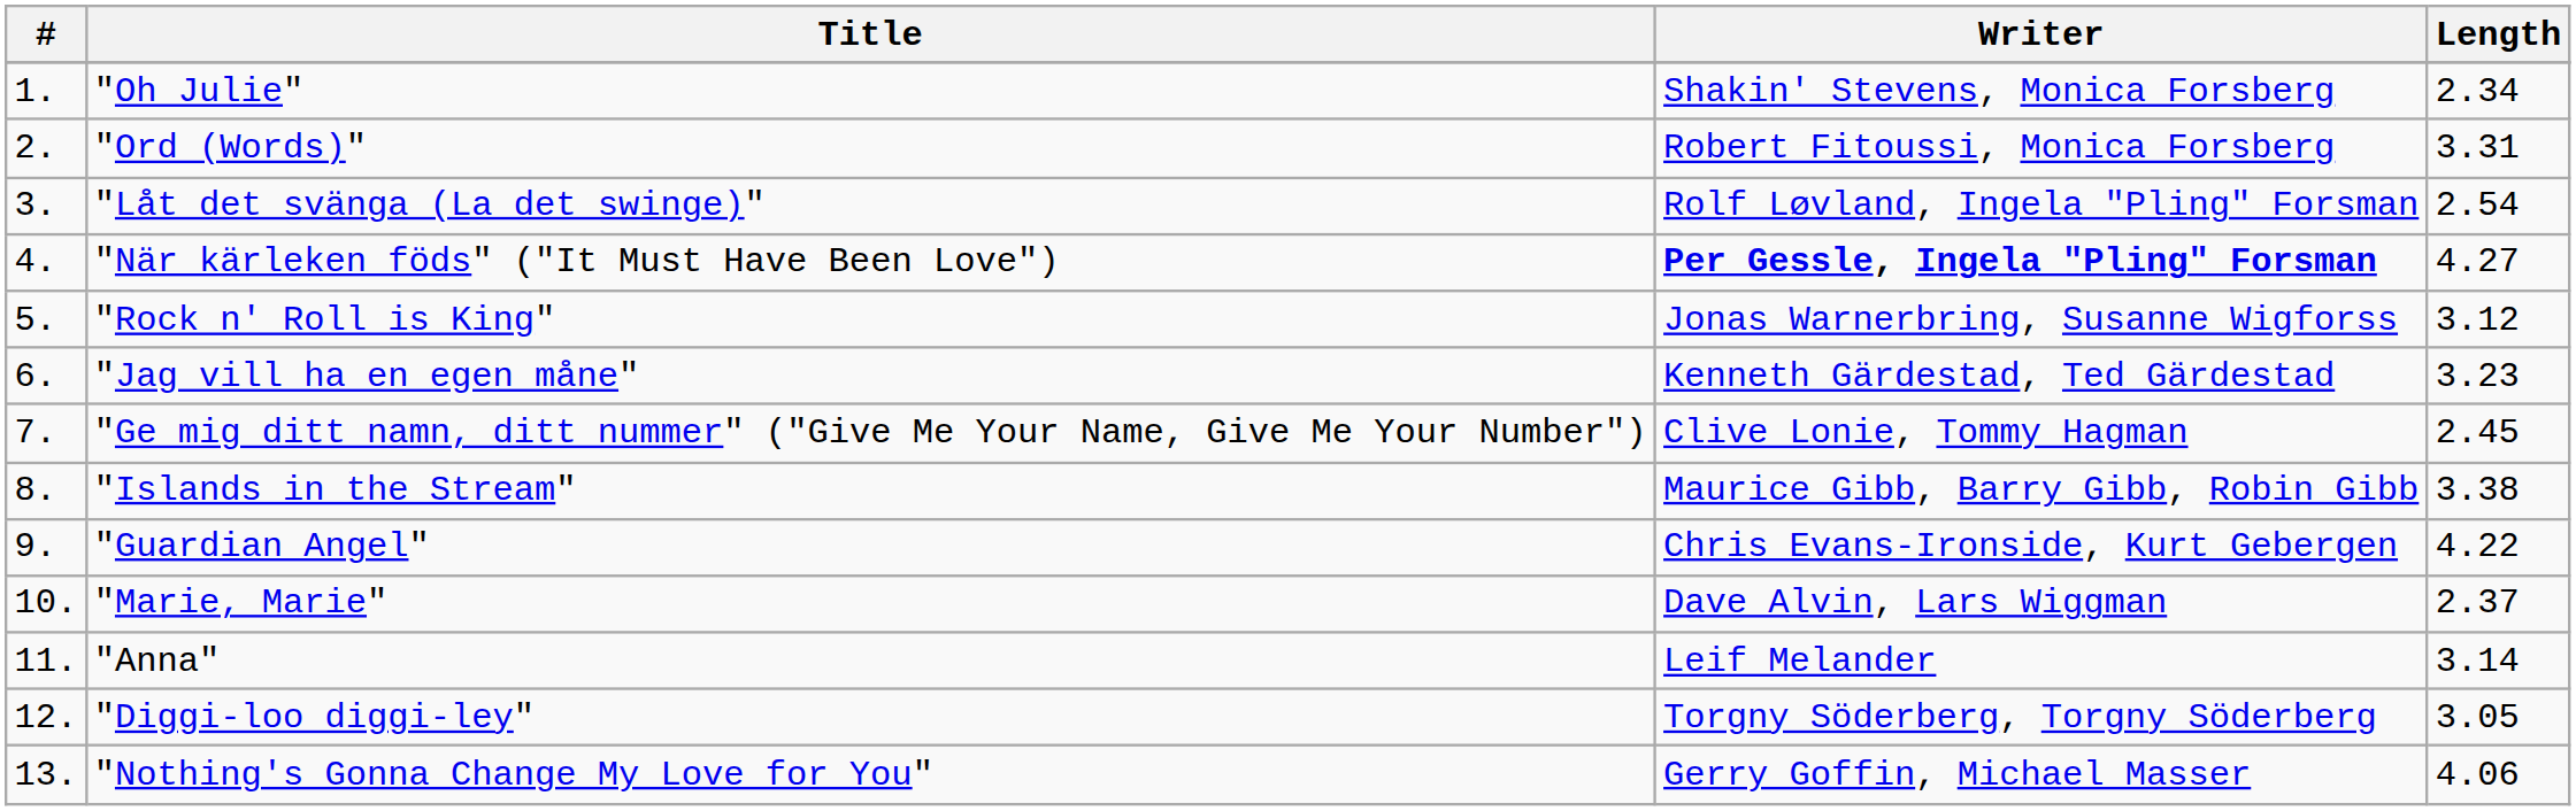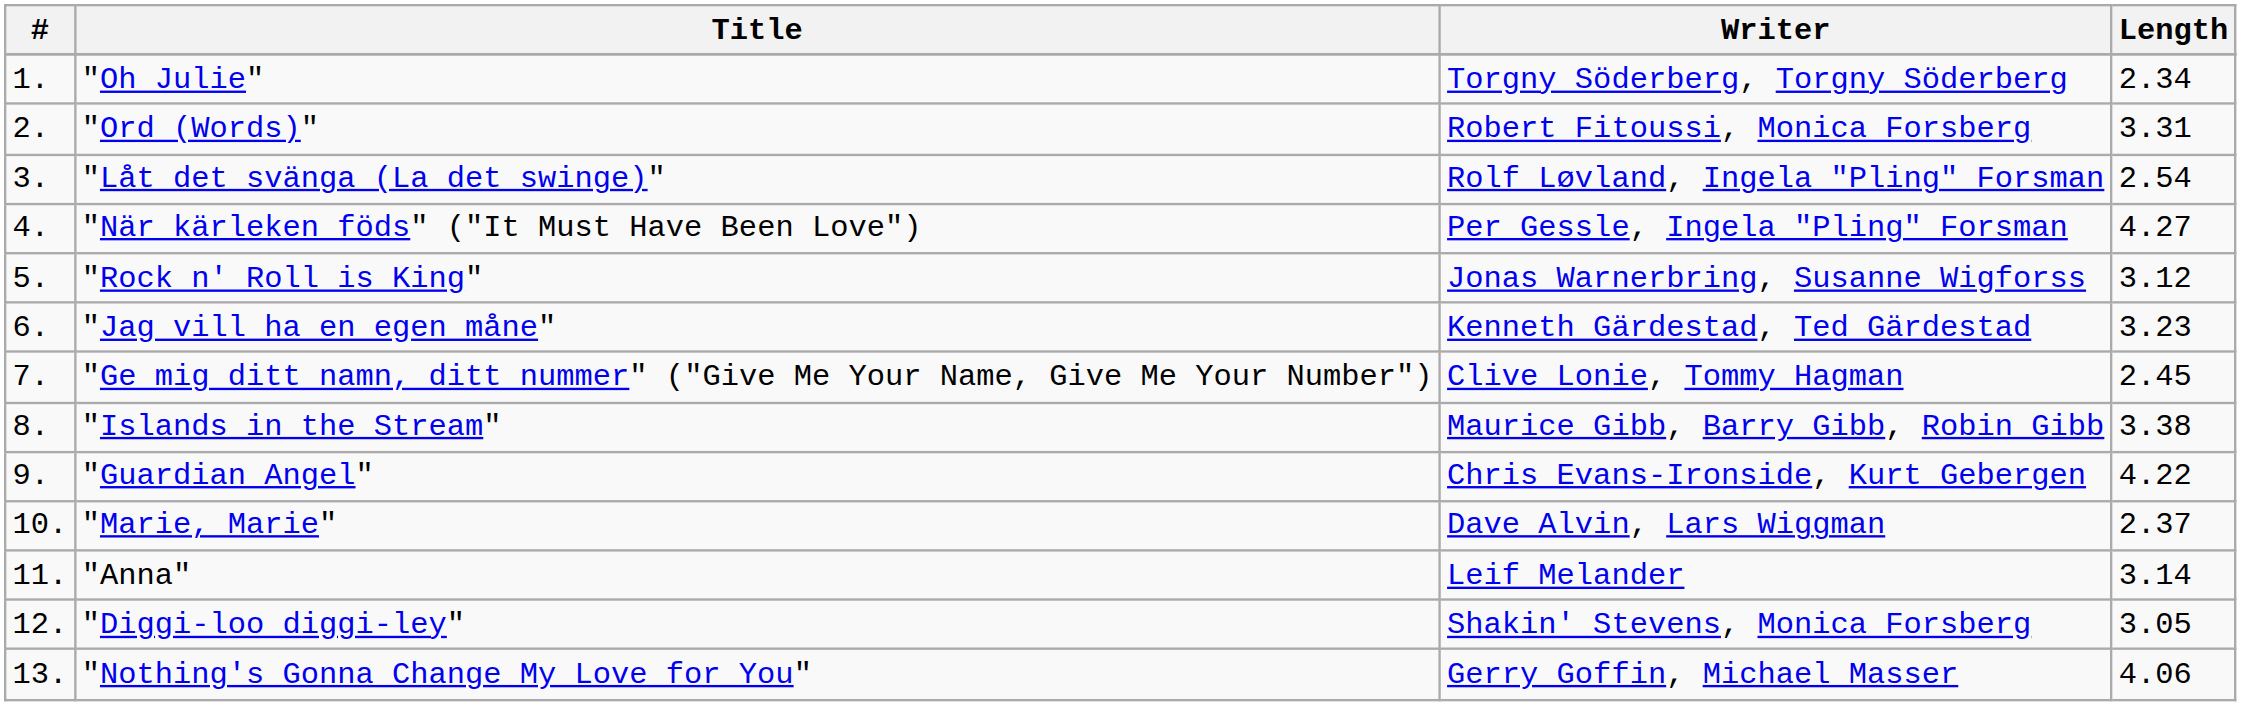"Oh Julie" | Writer: Shakin' Stevens, Monica Forsberg -> Torgny Söderberg, Torgny Söderberg
"När kärleken föds" ("It Must Have Been Love") | Writer: bold -> normal
"Diggi-loo diggi-ley" | Writer: Torgny Söderberg, Torgny Söderberg -> Shakin' Stevens, Monica Forsberg
